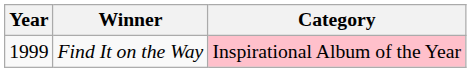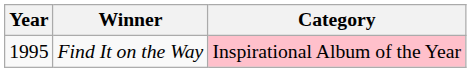Find It on the Way | Year: 1999 -> 1995
